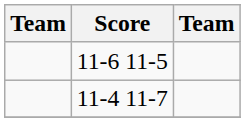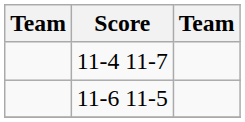rows swapped: 11-4 11-7 <-> 11-6 11-5
